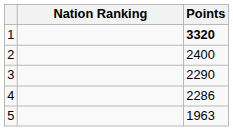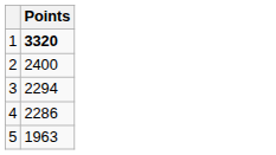- column: Nation Ranking
3 | Points: 2290 -> 2294
